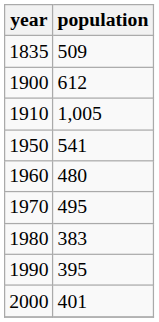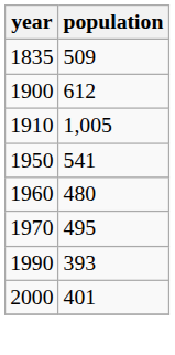- row: 1980 | 383
1990 | population: 395 -> 393
